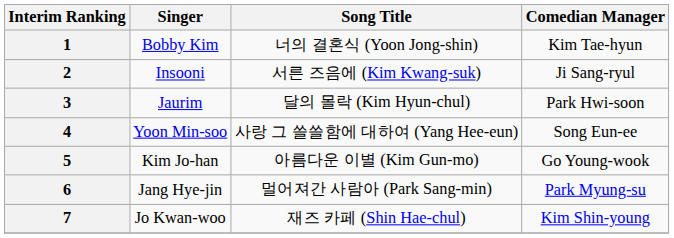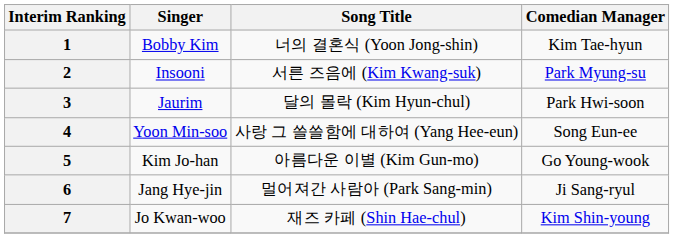2 | Comedian Manager: Ji Sang-ryul -> Park Myung-su
6 | Comedian Manager: Park Myung-su -> Ji Sang-ryul
